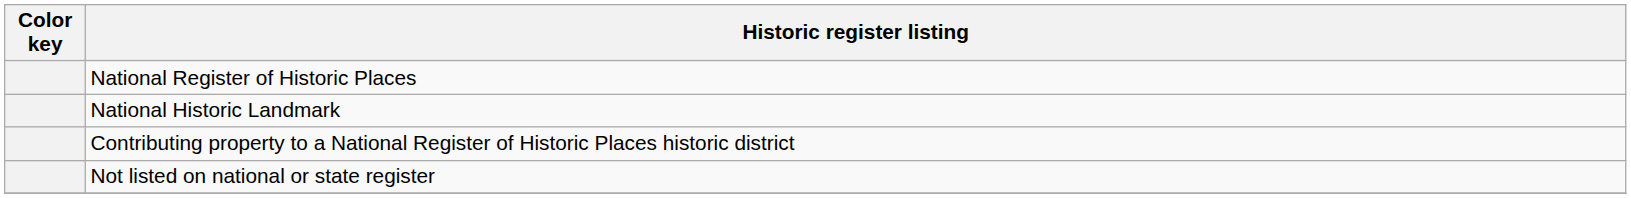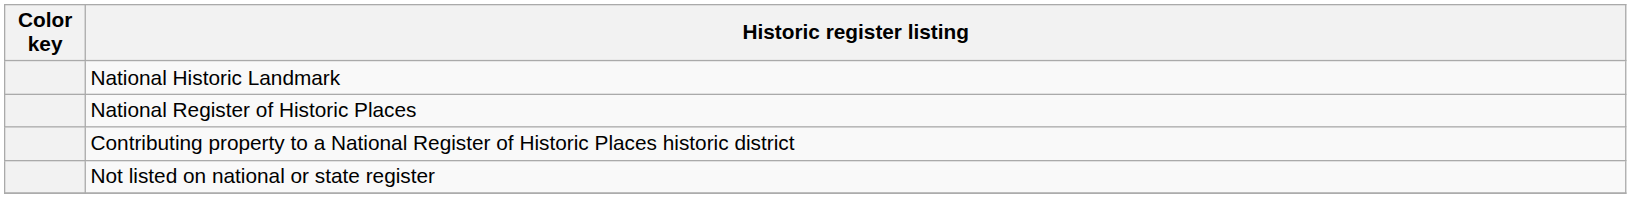rows swapped: National Historic Landmark <-> National Register of Historic Places
